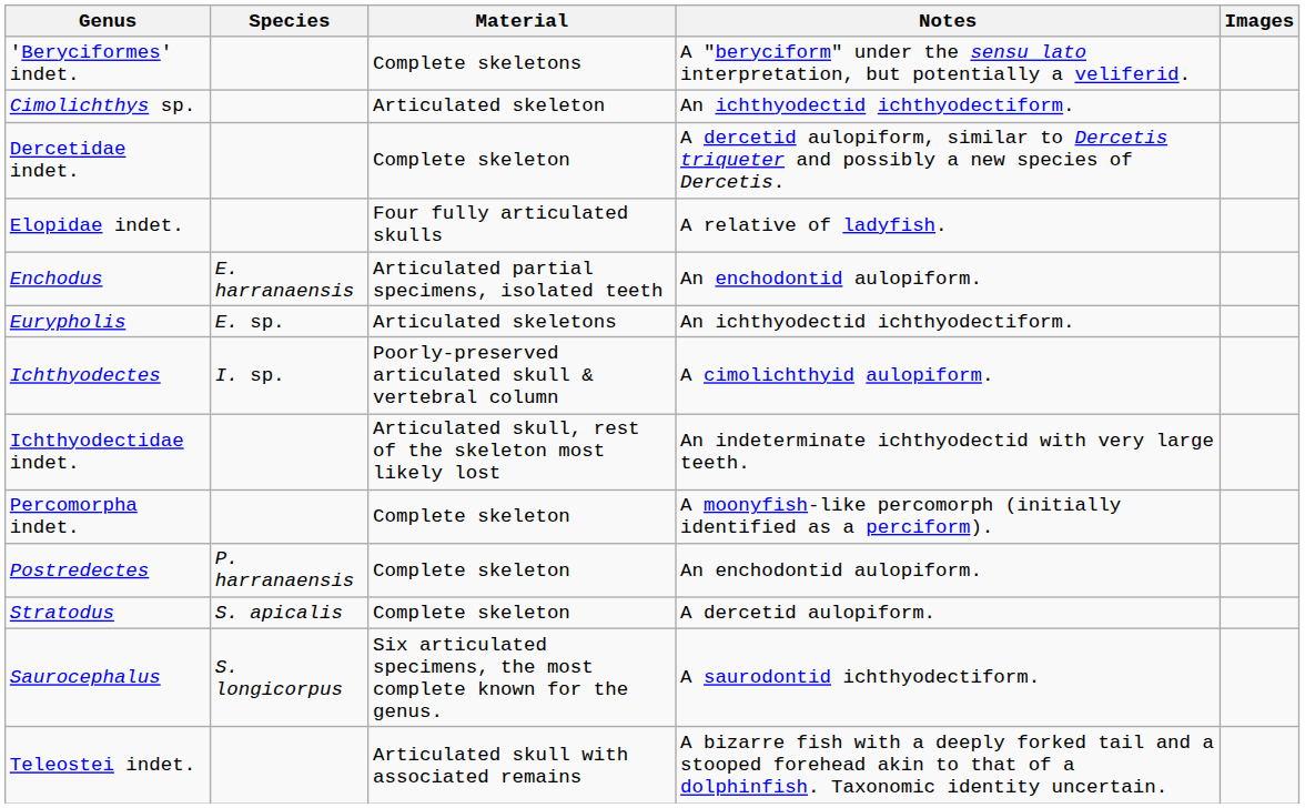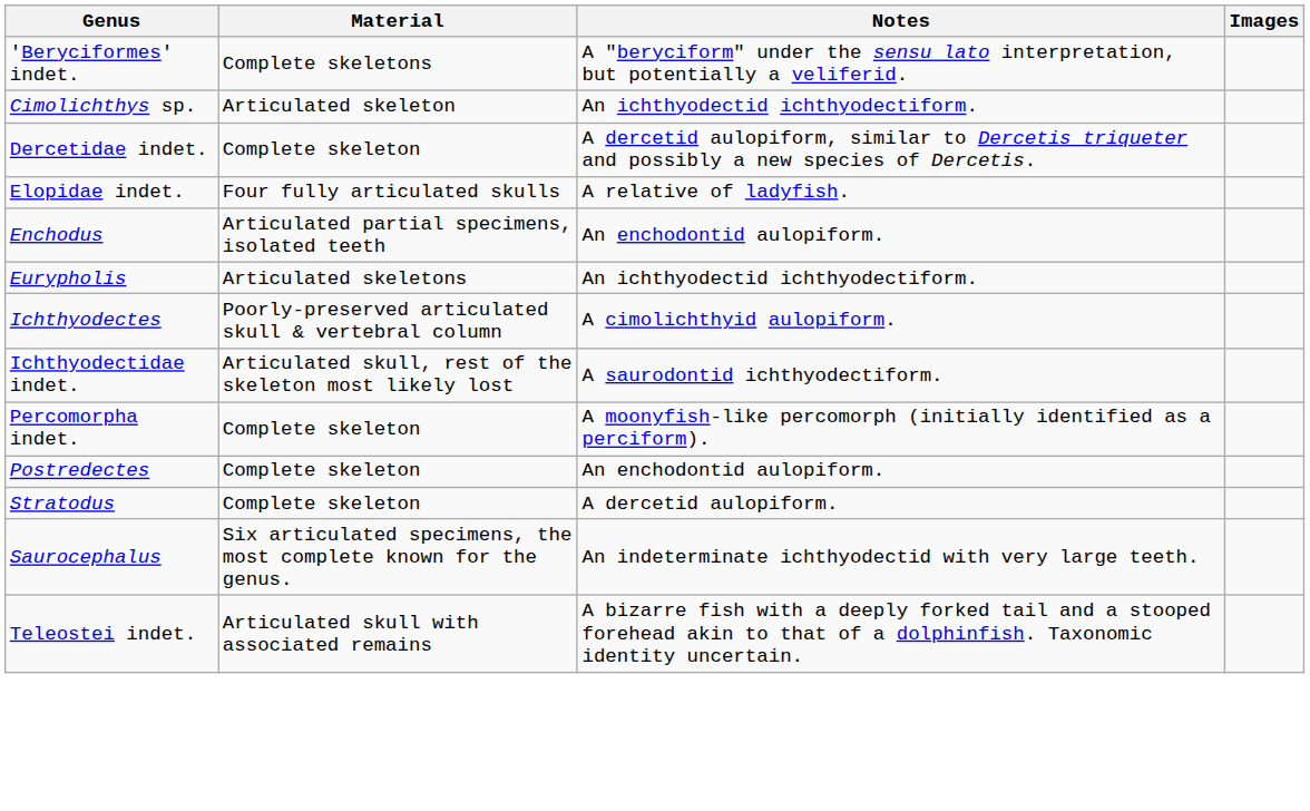- column: Species | E. harranaensis | E. sp. | I. sp. | P. harranaensis | S. apicalis | S. longicorpus
Ichthyodectidae indet. | Notes: An indeterminate ichthyodectid with very large teeth. -> A saurodontid ichthyodectiform.
Saurocephalus | Notes: A saurodontid ichthyodectiform. -> An indeterminate ichthyodectid with very large teeth.
